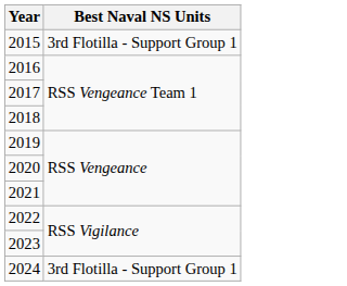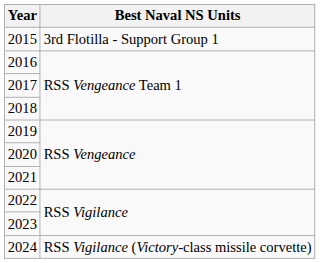2024 | Best Naval NS Units: 3rd Flotilla - Support Group 1 -> RSS Vigilance (Victory-class missile corvette)
